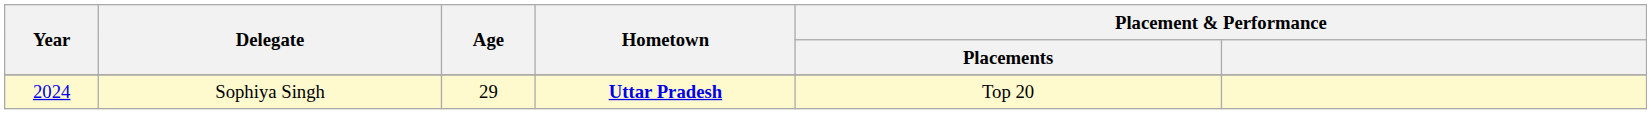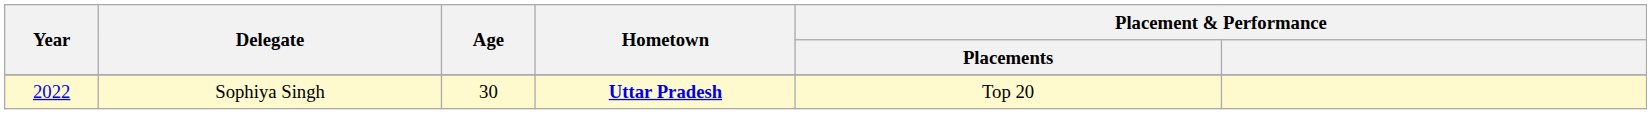Sophiya Singh | Year: 2024 -> 2022
Sophiya Singh | Age: 29 -> 30
